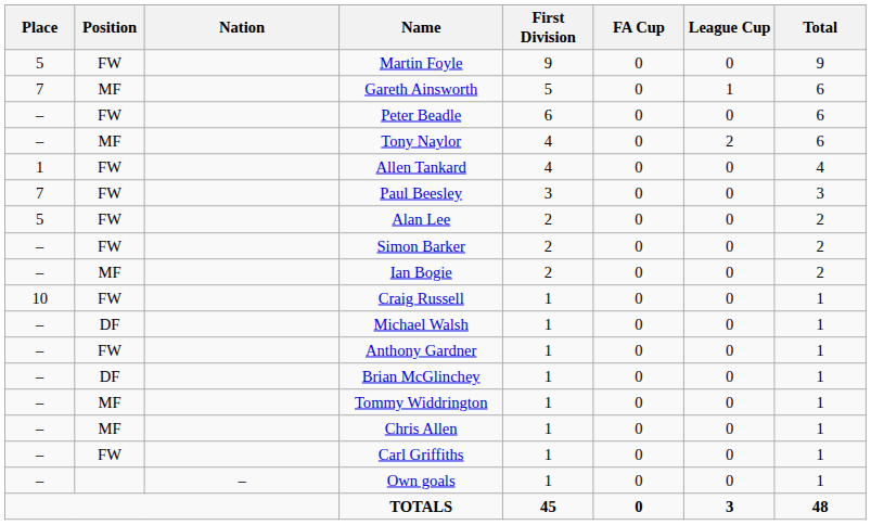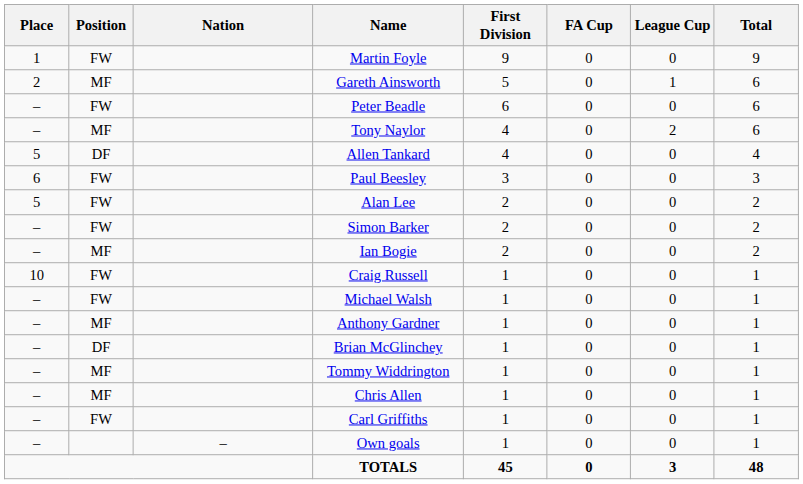Martin Foyle | Place: 5 -> 1
Gareth Ainsworth | Place: 7 -> 2
Allen Tankard | Place: 1 -> 5
Allen Tankard | Position: FW -> DF
Paul Beesley | Place: 7 -> 6
Michael Walsh | Position: DF -> FW
Anthony Gardner | Position: FW -> MF
